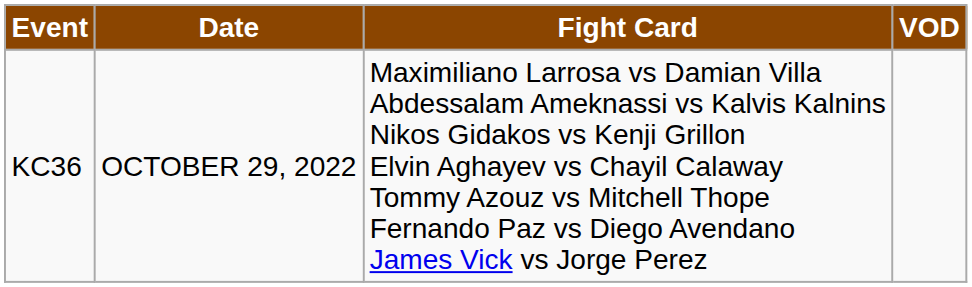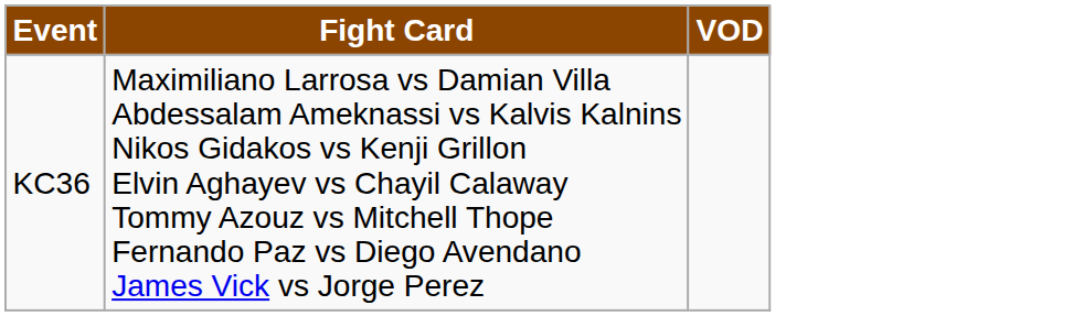- column: Date | OCTOBER 29, 2022
